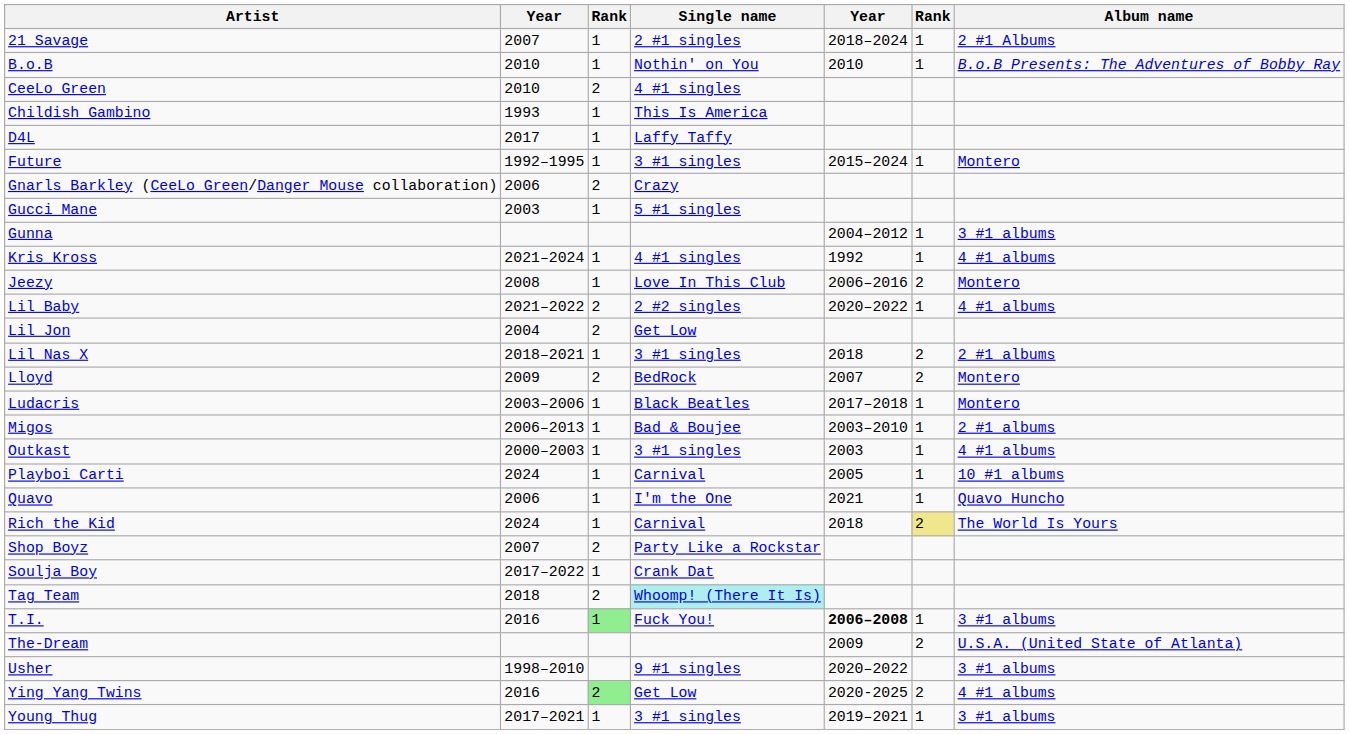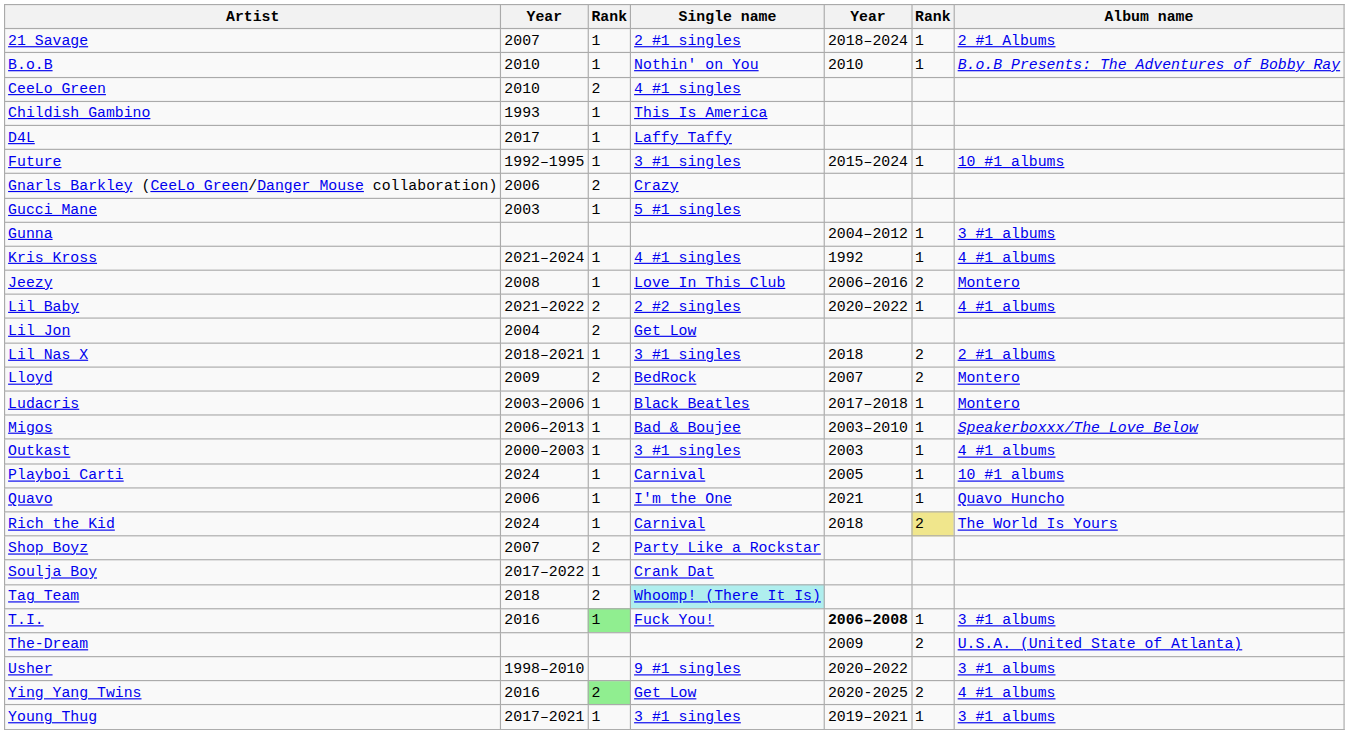Future | Album name: Montero -> 10 #1 albums
Migos | Album name: 2 #1 albums -> Speakerboxxx/The Love Below
